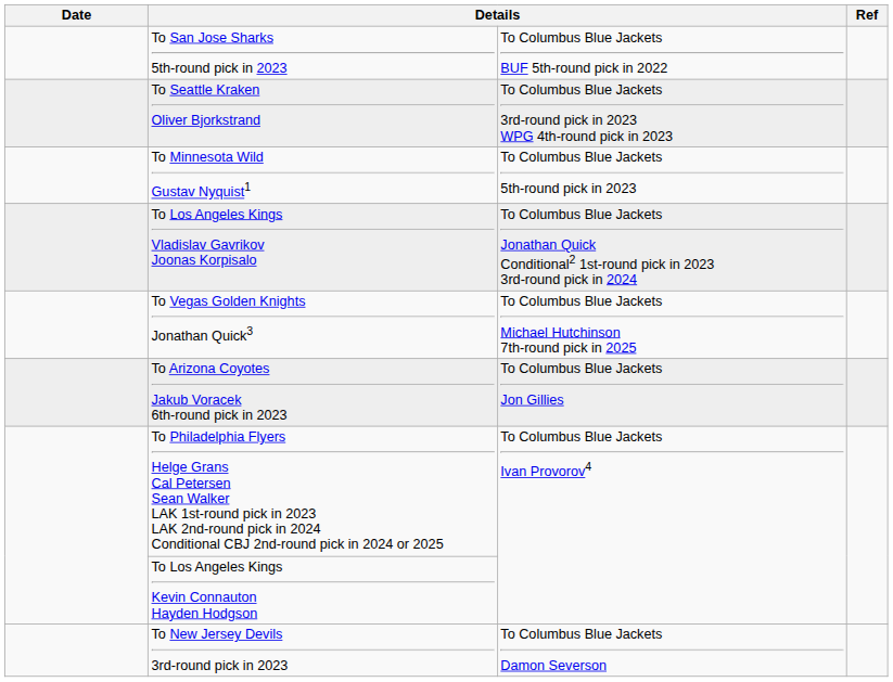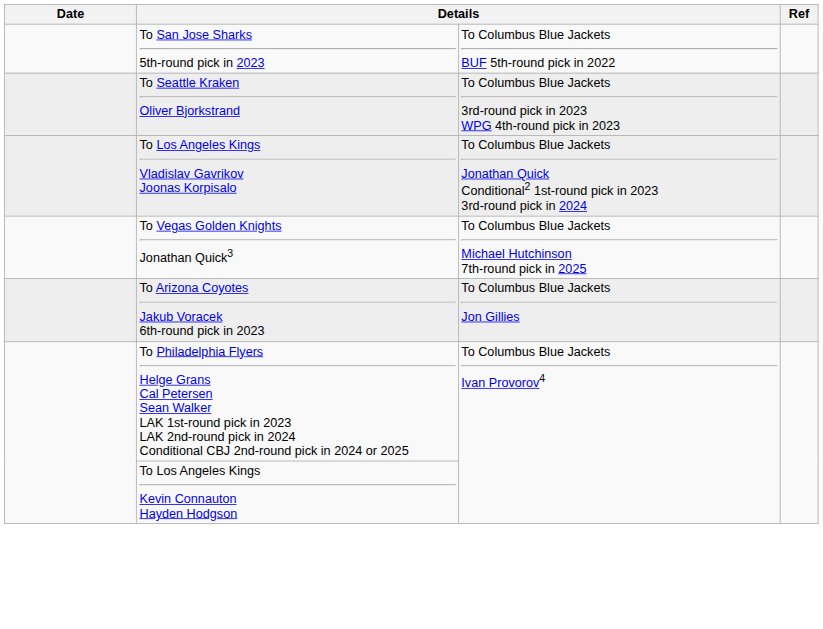- row: To Minnesota Wild Gustav Nyquist1 | To Columbus Blue Jackets 5th-round pick in 2023
- row: To New Jersey Devils 3rd-round pick in 2023 | To Columbus Blue Jackets Damon Severson
